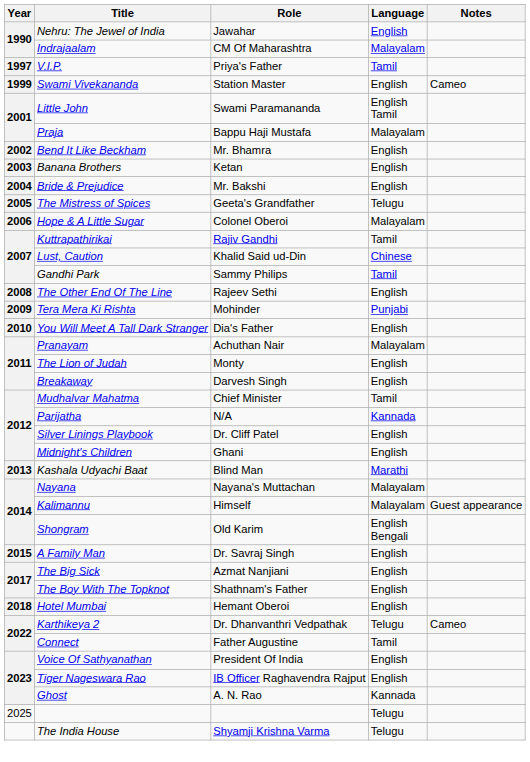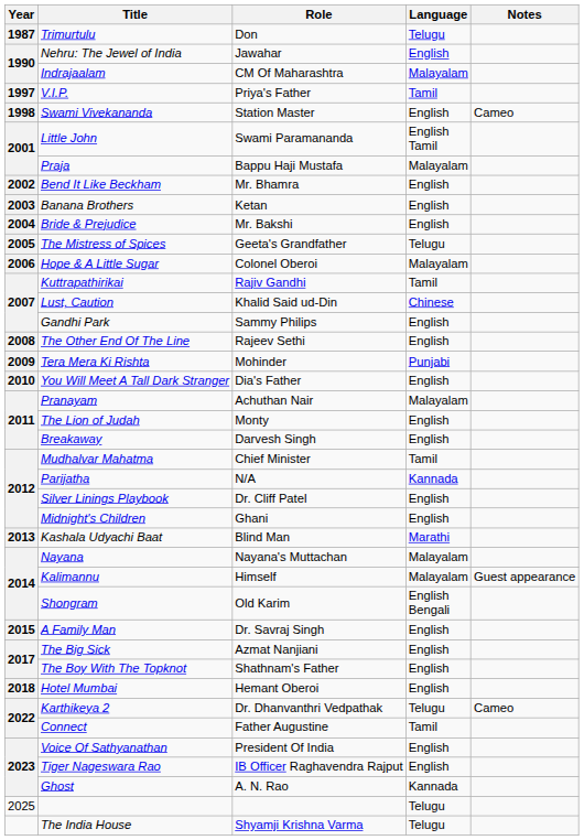+ row: 1987 | Trimurtulu | Don | Telugu
Swami Vivekananda | Year: 1999 -> 1998
Gandhi Park | Language: Tamil -> English
